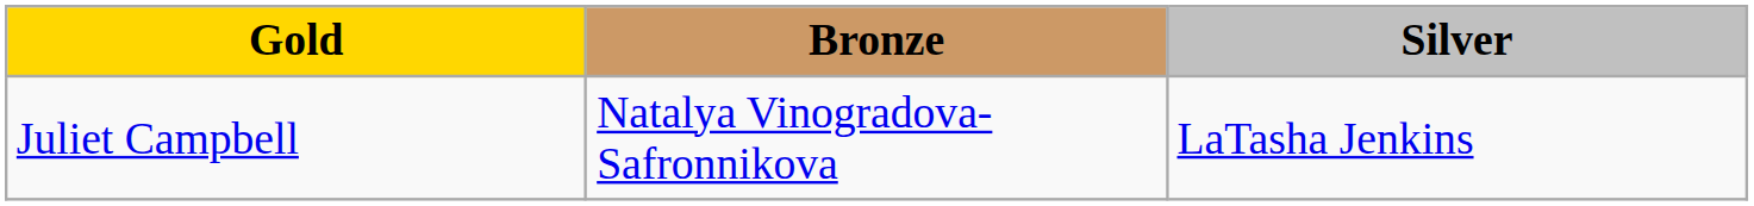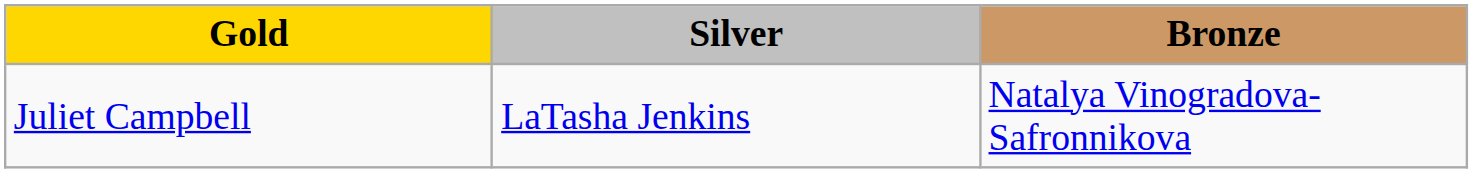columns swapped: Silver <-> Bronze
